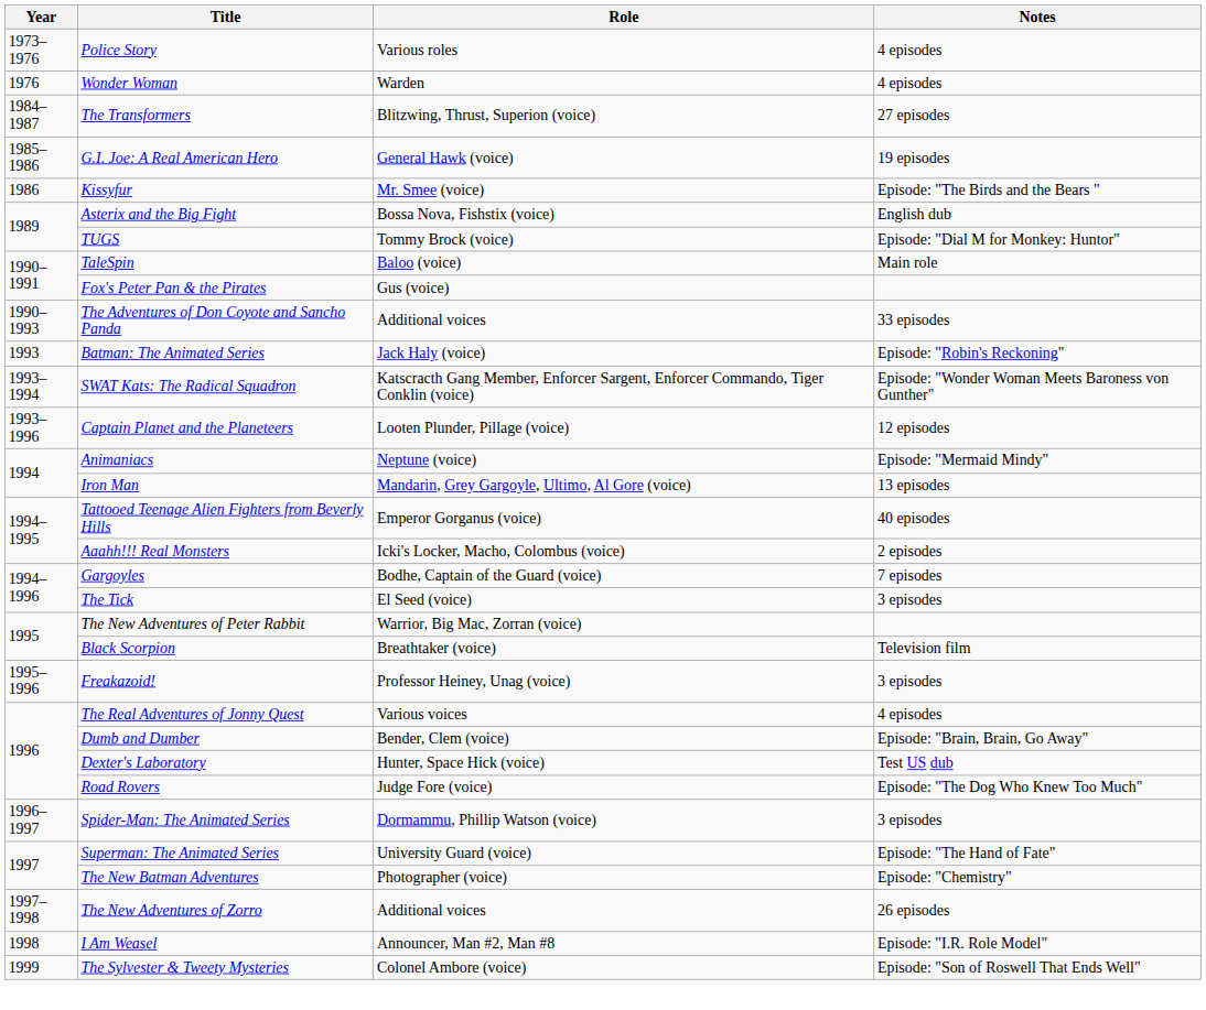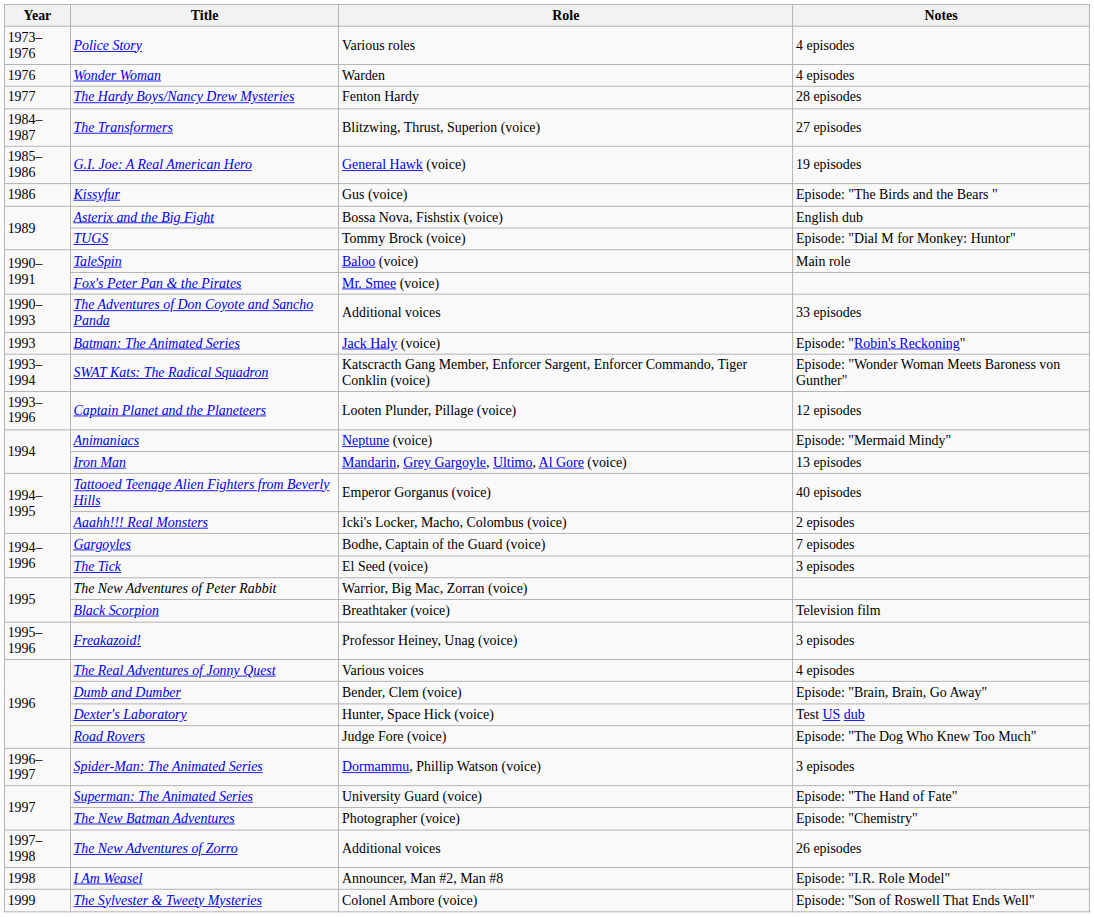+ row: 1977 | The Hardy Boys/Nancy Drew Mysteries | Fenton Hardy | 28 episodes
Kissyfur | Role: Mr. Smee (voice) -> Gus (voice)
Fox's Peter Pan & the Pirates | Role: Gus (voice) -> Mr. Smee (voice)
